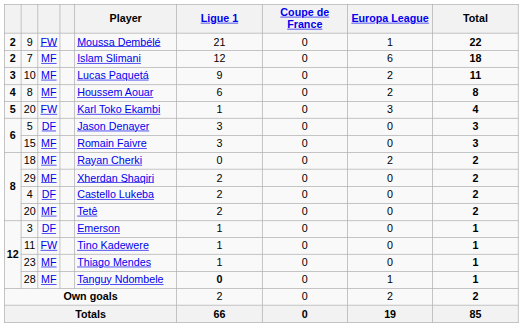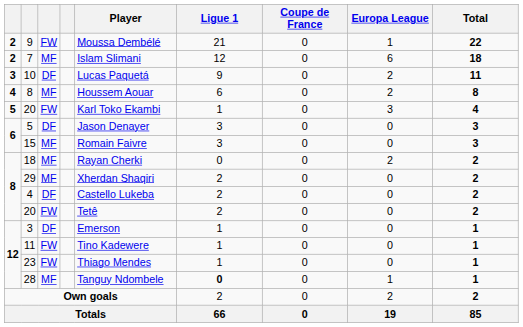10 | column 3: MF -> DF
8 / 20 | column 3: MF -> FW
23 | column 3: MF -> FW
